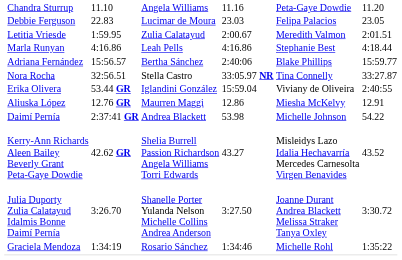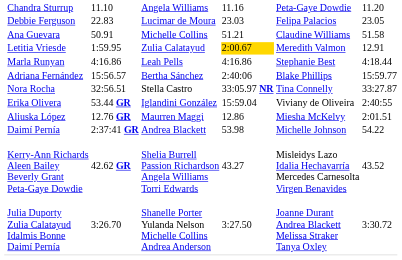+ row: Ana Guevara | 50.91 | Michelle Collins | 51.21 | Claudine Williams | 51.58
Letitia Vriesde | column 5: no background -> gold background
Letitia Vriesde | column 7: 2:01.51 -> 12.91
Aliuska López | column 7: 12.91 -> 2:01.51
- row: Graciela Mendoza | 1:34:19 | Rosario Sánchez | 1:34:46 | Michelle Rohl | 1:35:22
